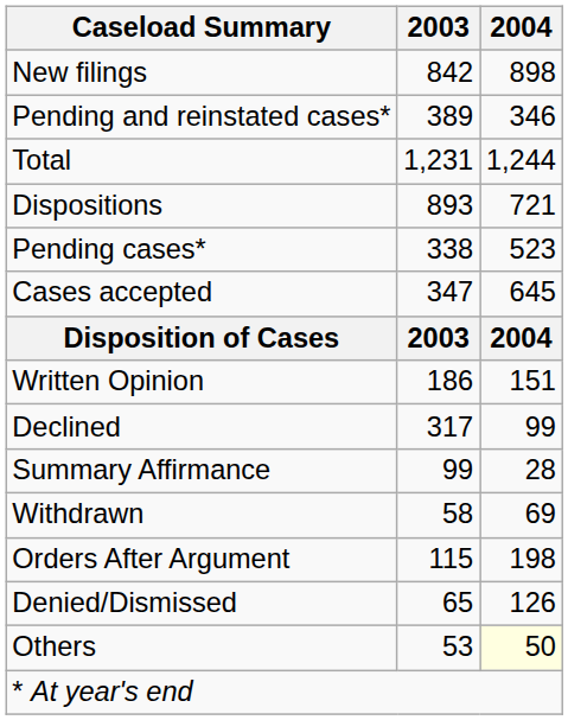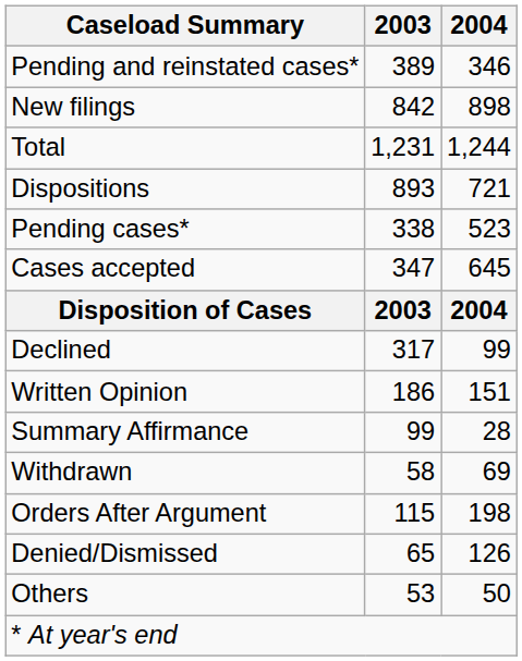rows swapped: Pending and reinstated cases* <-> New filings
rows swapped: Written Opinion <-> Declined
Others | 2004: lightyellow background -> no background
